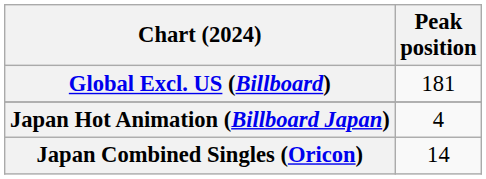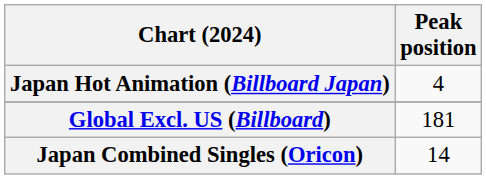rows swapped: Global Excl. US (Billboard) <-> Japan Hot Animation (Billboard Japan)
